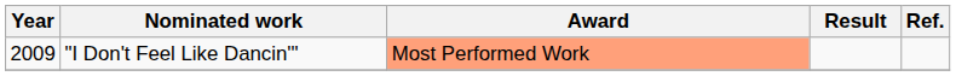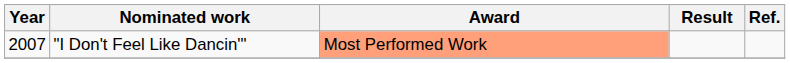"I Don't Feel Like Dancin'" | Year: 2009 -> 2007
